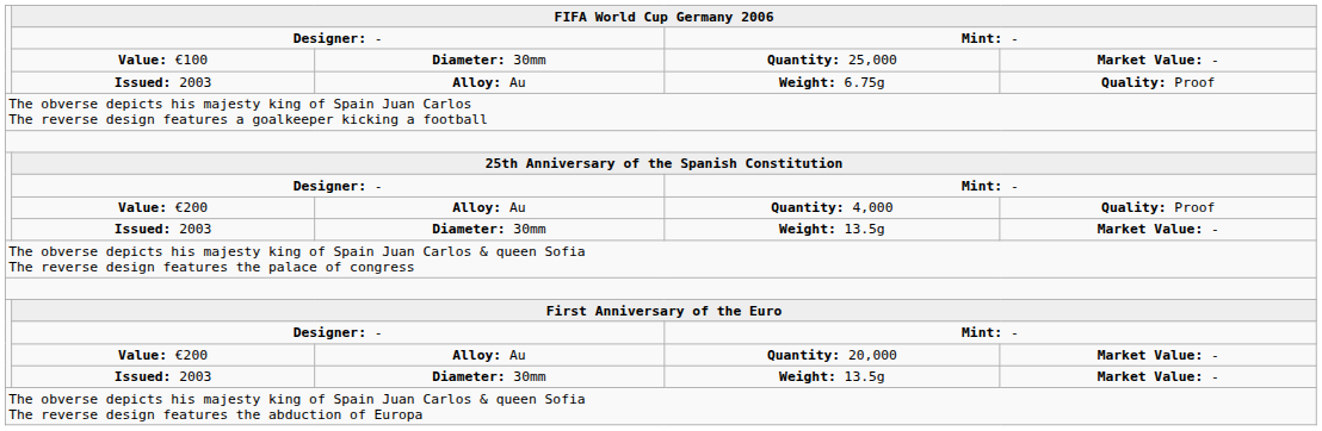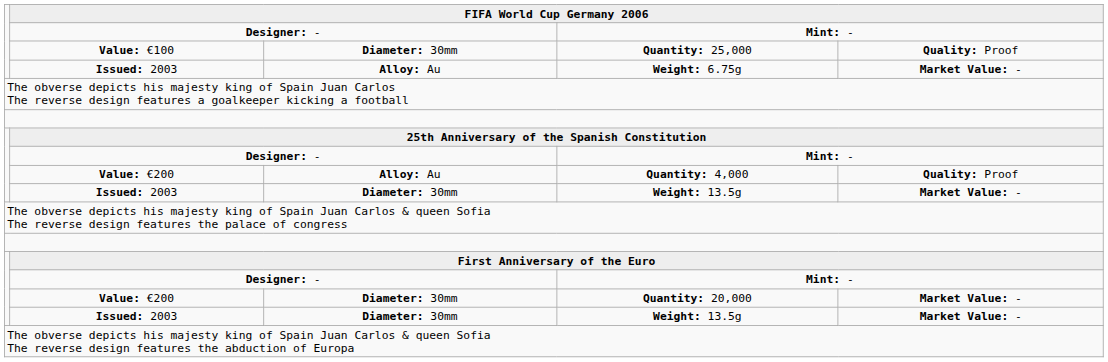Quantity: 25,000 | column 5: Market Value: - -> Quality: Proof
Weight: 6.75g | column 5: Quality: Proof -> Market Value: -
Quantity: 20,000 | column 3: Alloy: Au -> Diameter: 30mm
